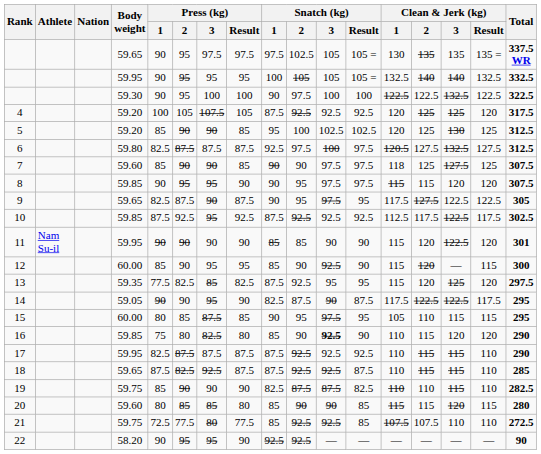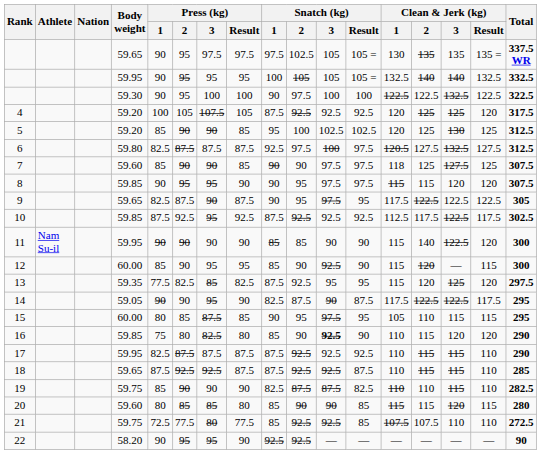9 | Clean & Jerk (kg) / 2: 127.5 -> 122.5
11 | Clean & Jerk (kg) / 2: 120 -> 140
11 | Total: 301 -> 300
18 | Press (kg) / 2: 82.5 -> 92.5
